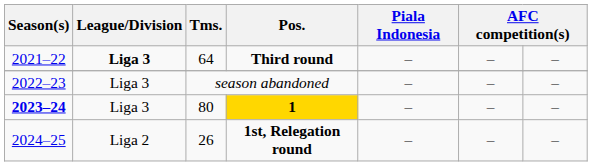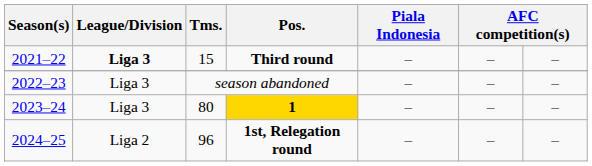Third round | Tms.: 64 -> 15
1 | Season(s): bold -> normal
1st, Relegation round | Tms.: 26 -> 96
